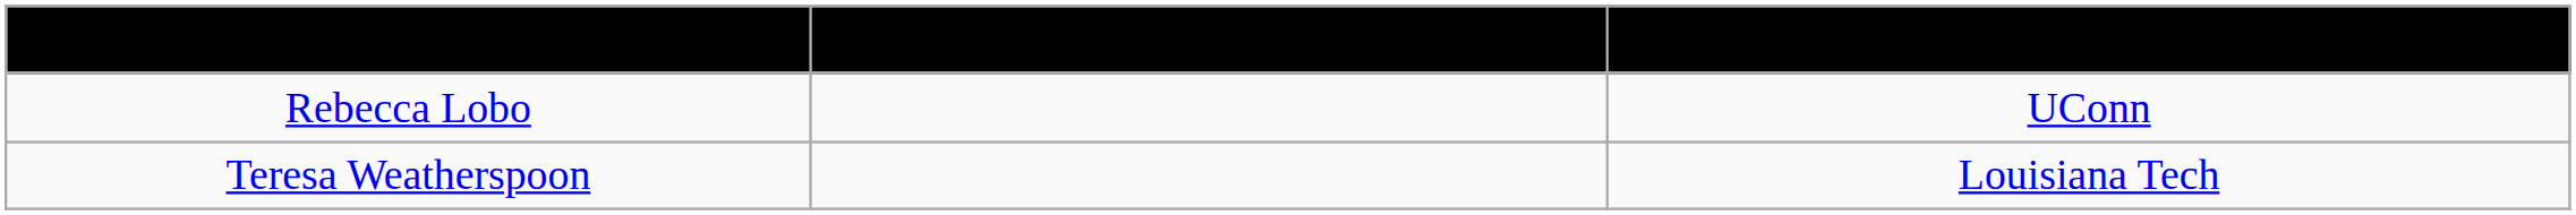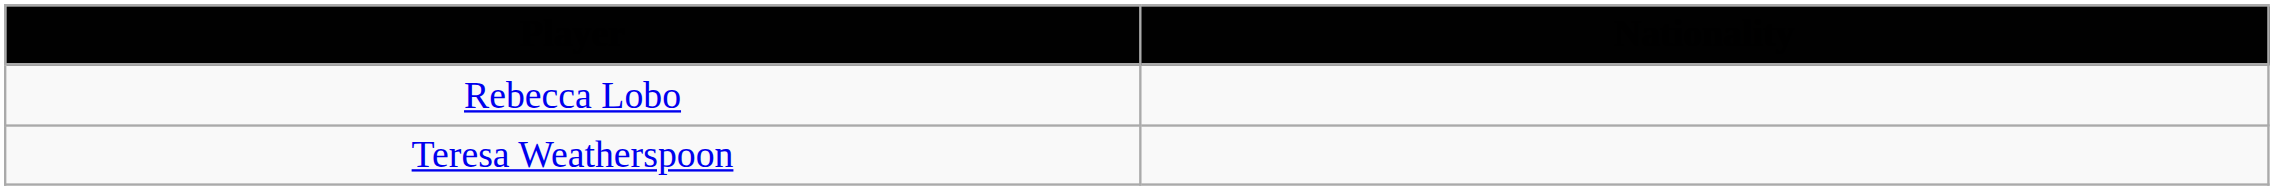- column: School/Team/Country | UConn | Louisiana Tech
